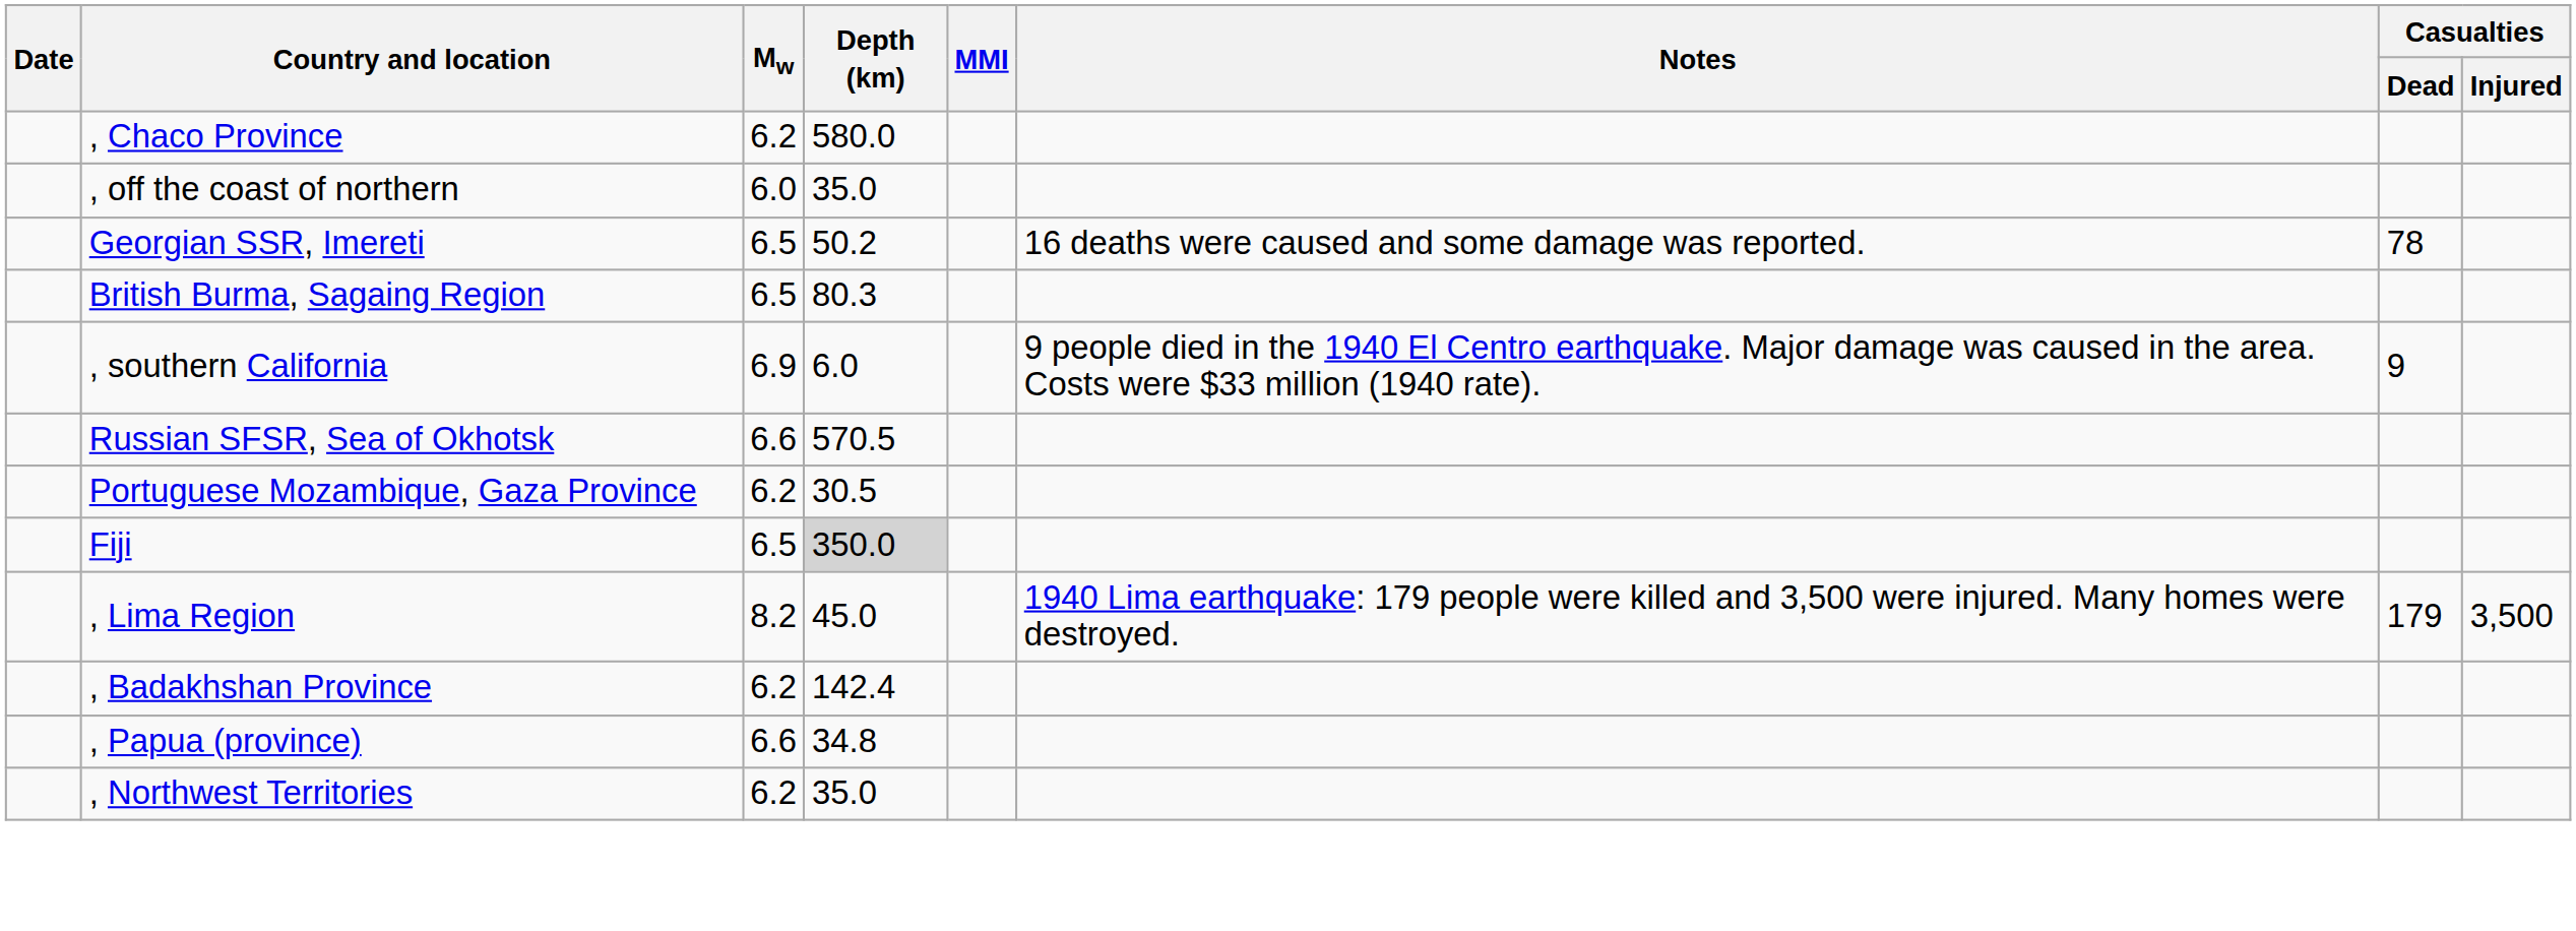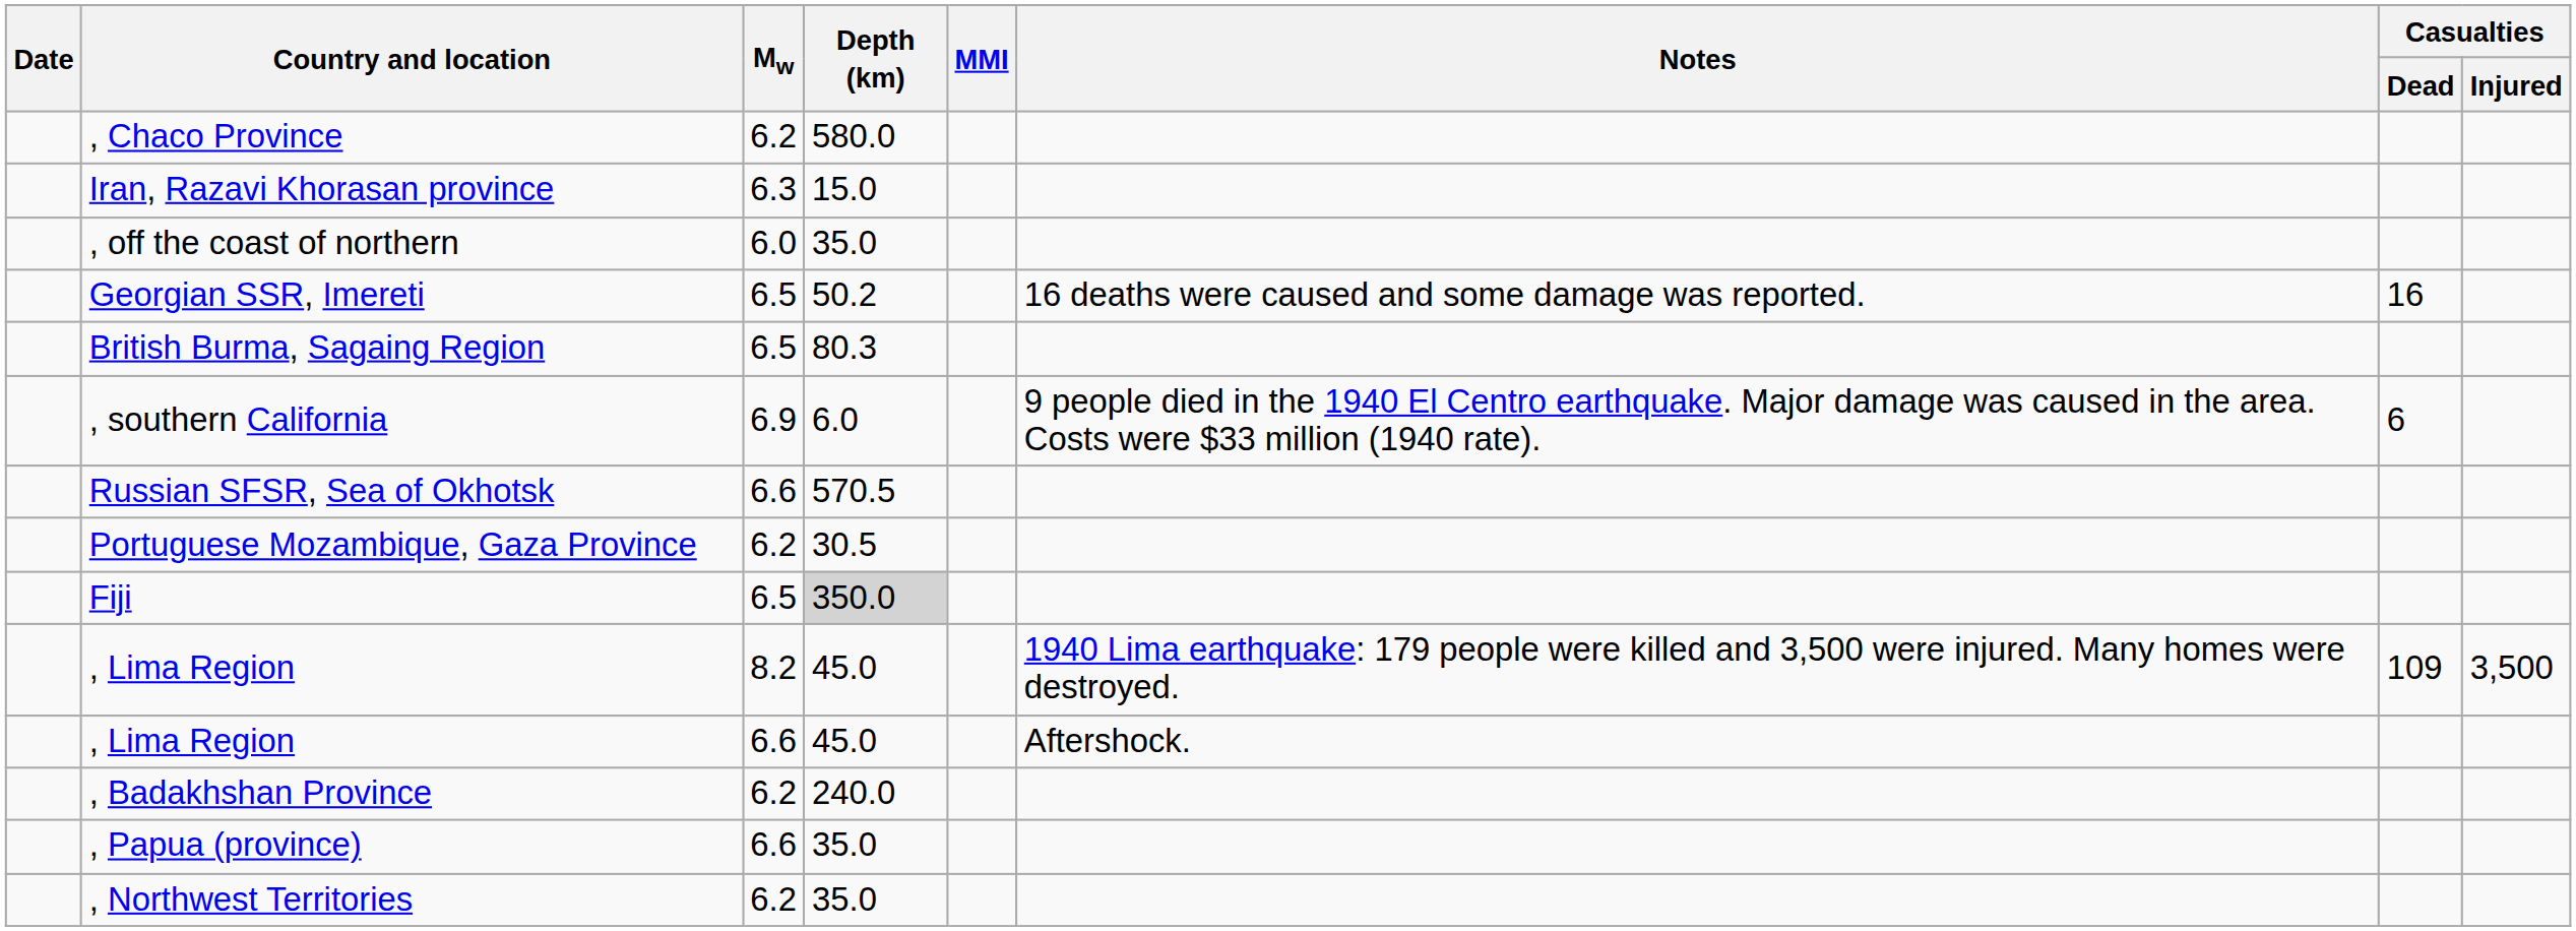+ row: Iran, Razavi Khorasan province | 6.3 | 15.0
Georgian SSR, Imereti | Casualties / Dead: 78 -> 16
, southern California | Casualties / Dead: 9 -> 6
, Lima Region / 8.2 | Casualties / Dead: 179 -> 109
+ row: , Lima Region | 6.6 | 45.0 | Aftershock.
, Badakhshan Province | Depth (km): 142.4 -> 240.0
, Papua (province) | Depth (km): 34.8 -> 35.0
